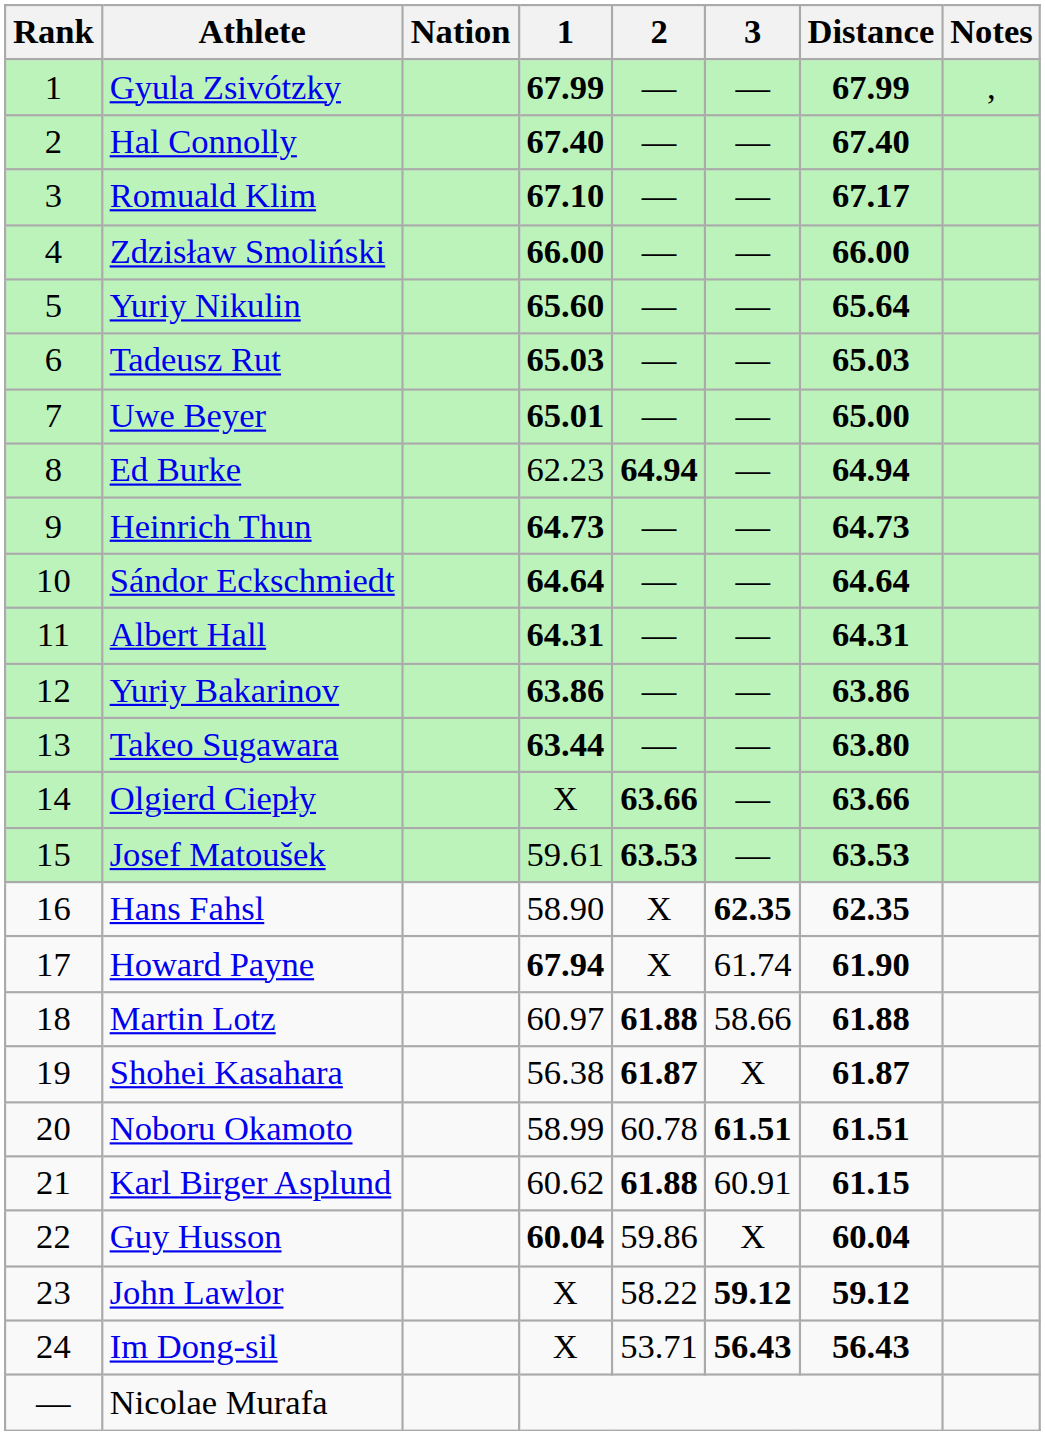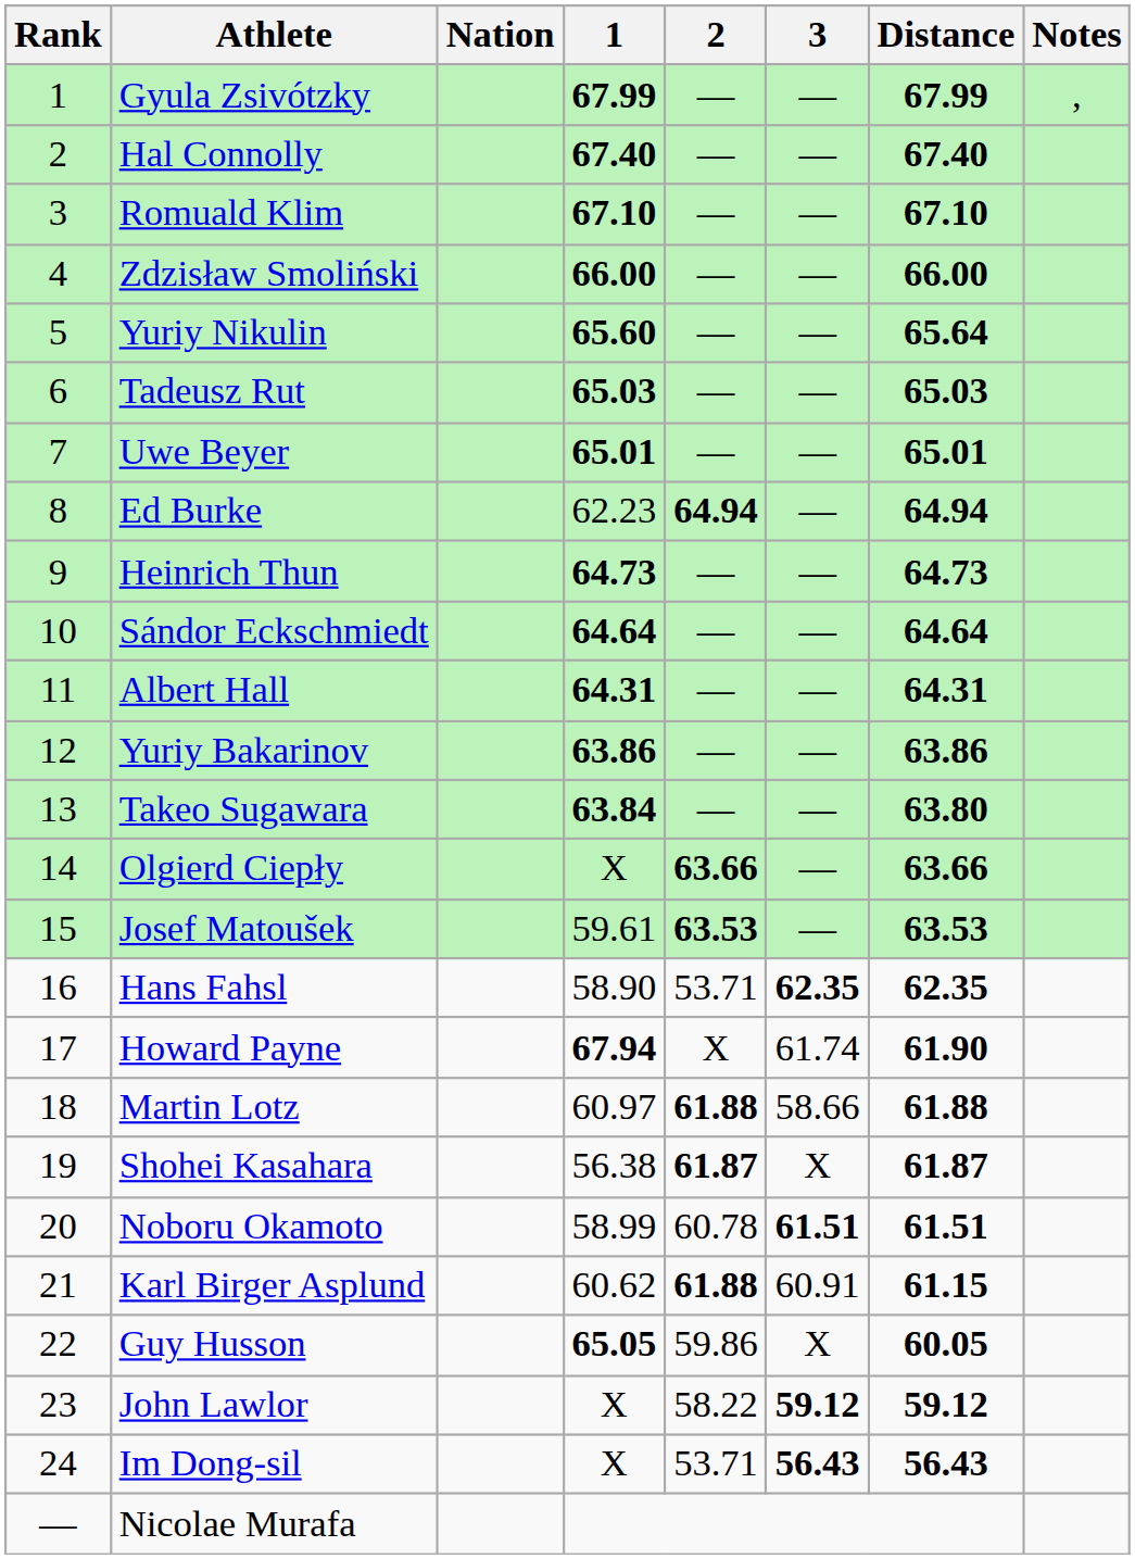Romuald Klim | Distance: 67.17 -> 67.10
Uwe Beyer | Distance: 65.00 -> 65.01
Takeo Sugawara | 1: 63.44 -> 63.84
Hans Fahsl | 2: X -> 53.71
Guy Husson | 1: 60.04 -> 65.05
Guy Husson | Distance: 60.04 -> 60.05
